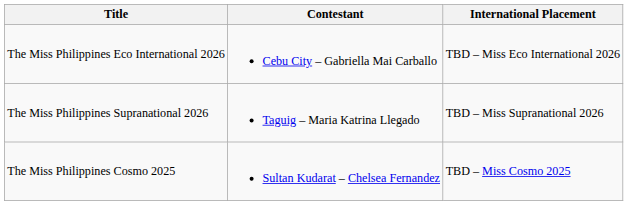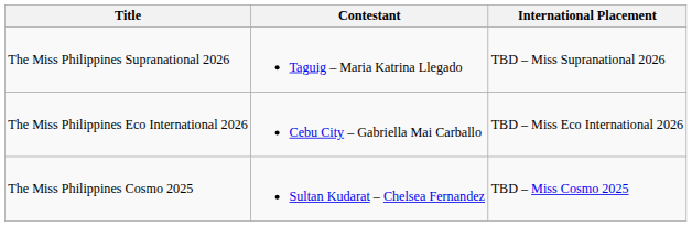rows swapped: The Miss Philippines Supranational 2026 <-> The Miss Philippines Eco International 2026
